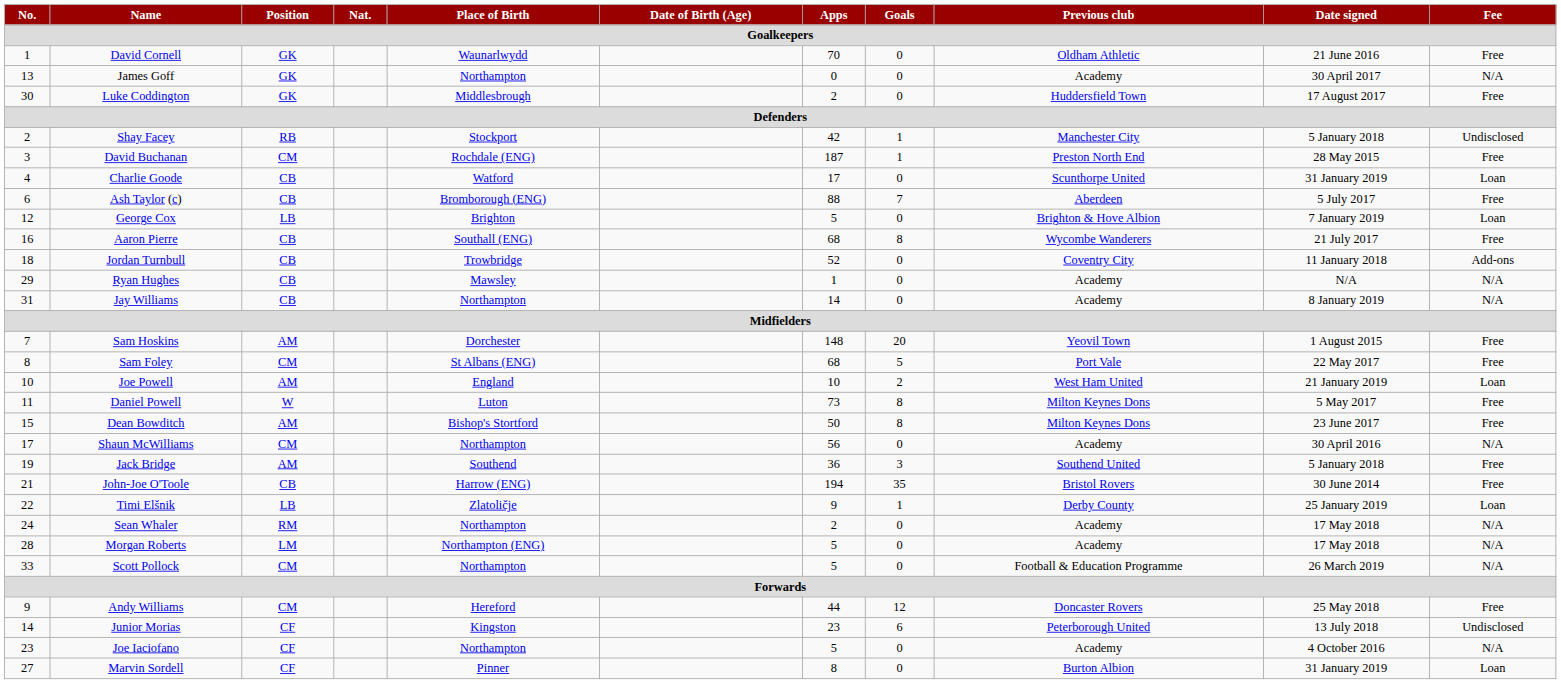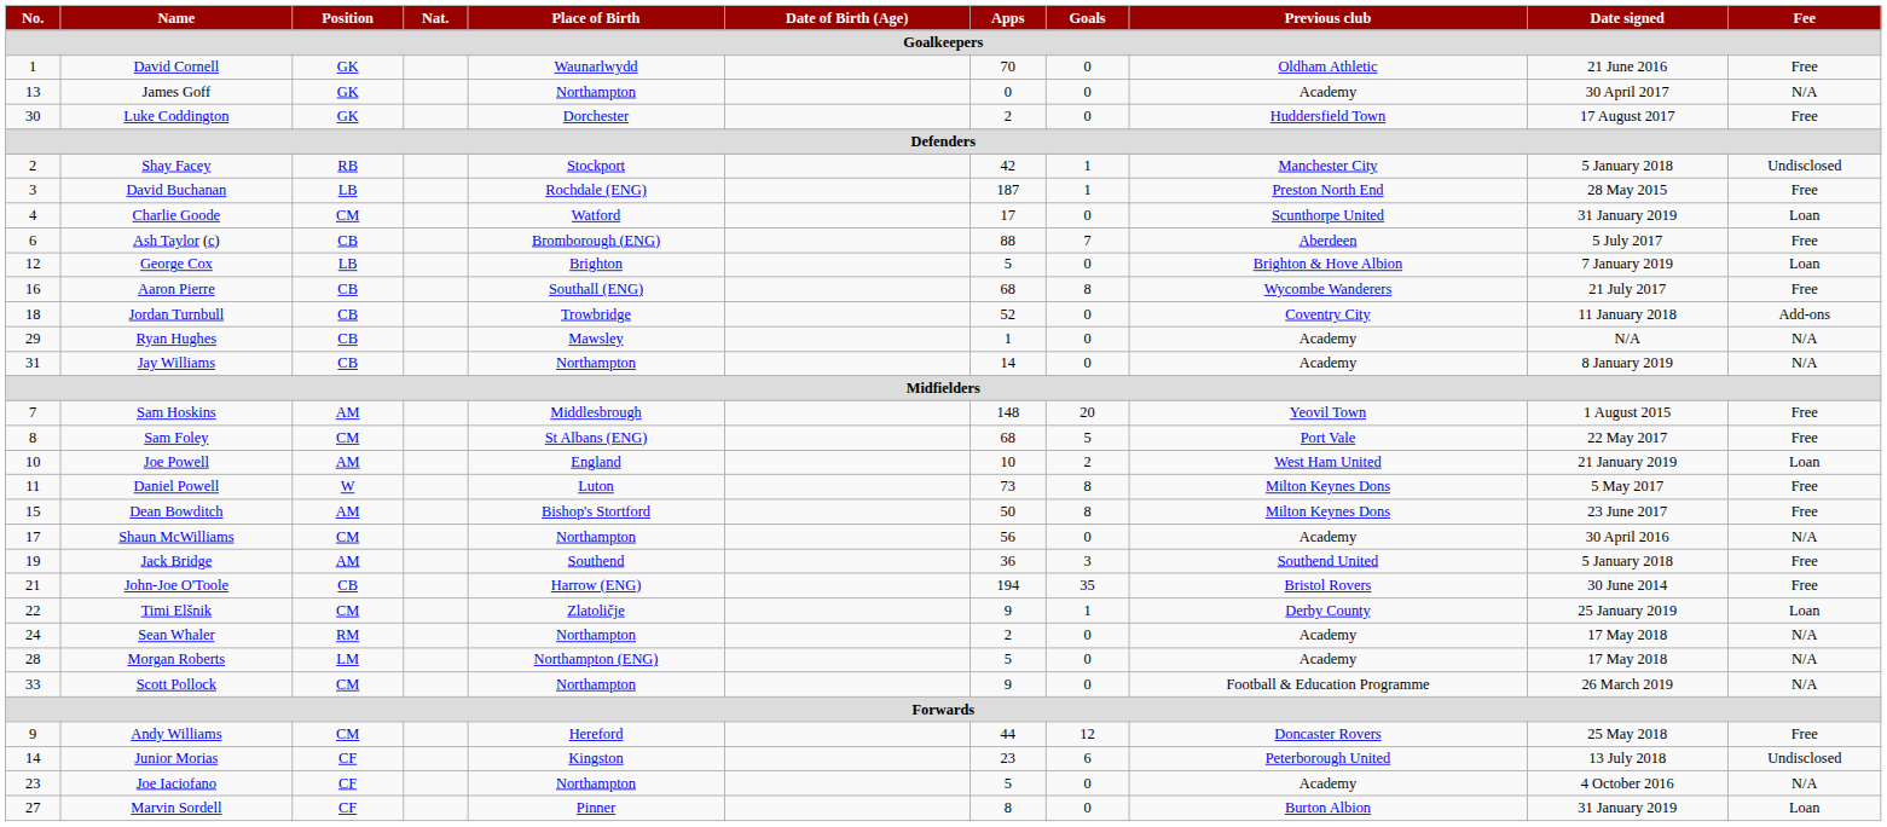Luke Coddington | Place of Birth: Middlesbrough -> Dorchester
David Buchanan | Position: CM -> LB
Charlie Goode | Position: CB -> CM
Sam Hoskins | Place of Birth: Dorchester -> Middlesbrough
Timi Elšnik | Position: LB -> CM
Scott Pollock | Apps: 5 -> 9
